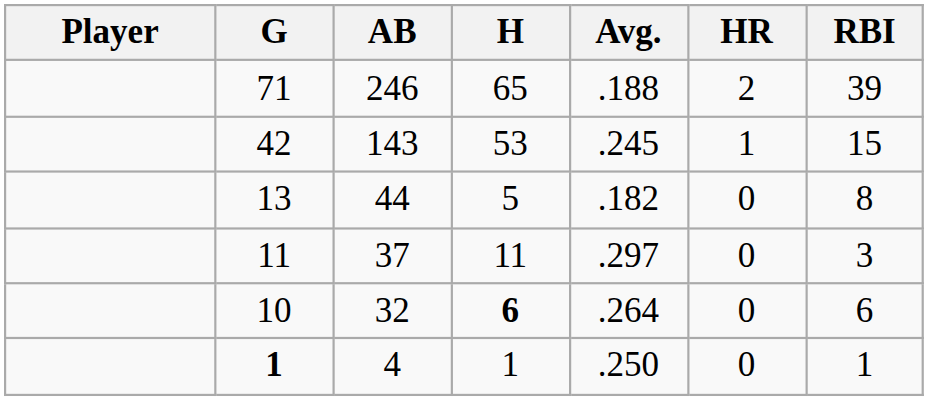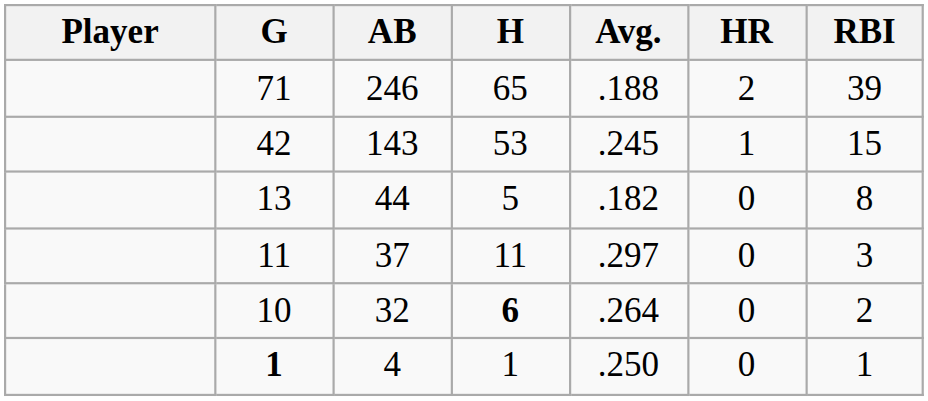32 | RBI: 6 -> 2
